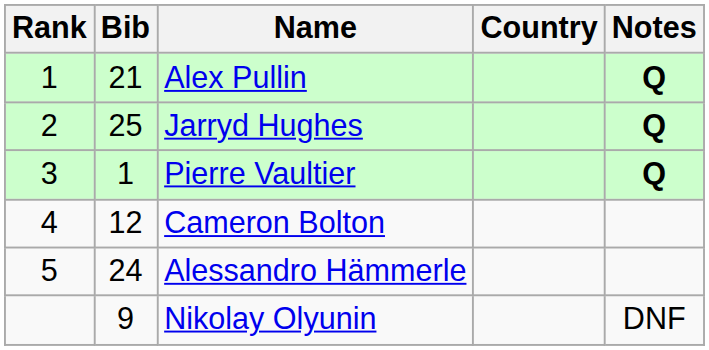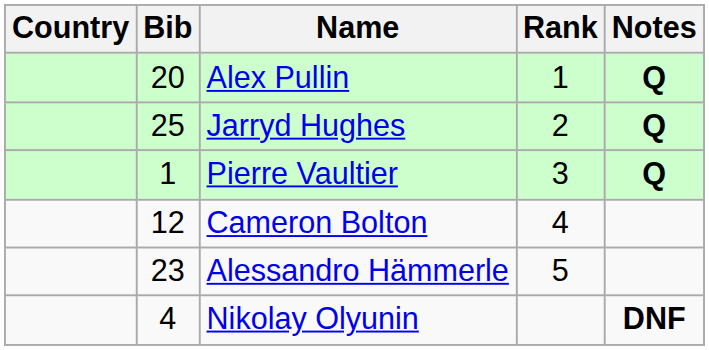columns swapped: Rank <-> Country
Alex Pullin | Bib: 21 -> 20
Alessandro Hämmerle | Bib: 24 -> 23
Nikolay Olyunin | Bib: 9 -> 4
Nikolay Olyunin | Notes: normal -> bold
